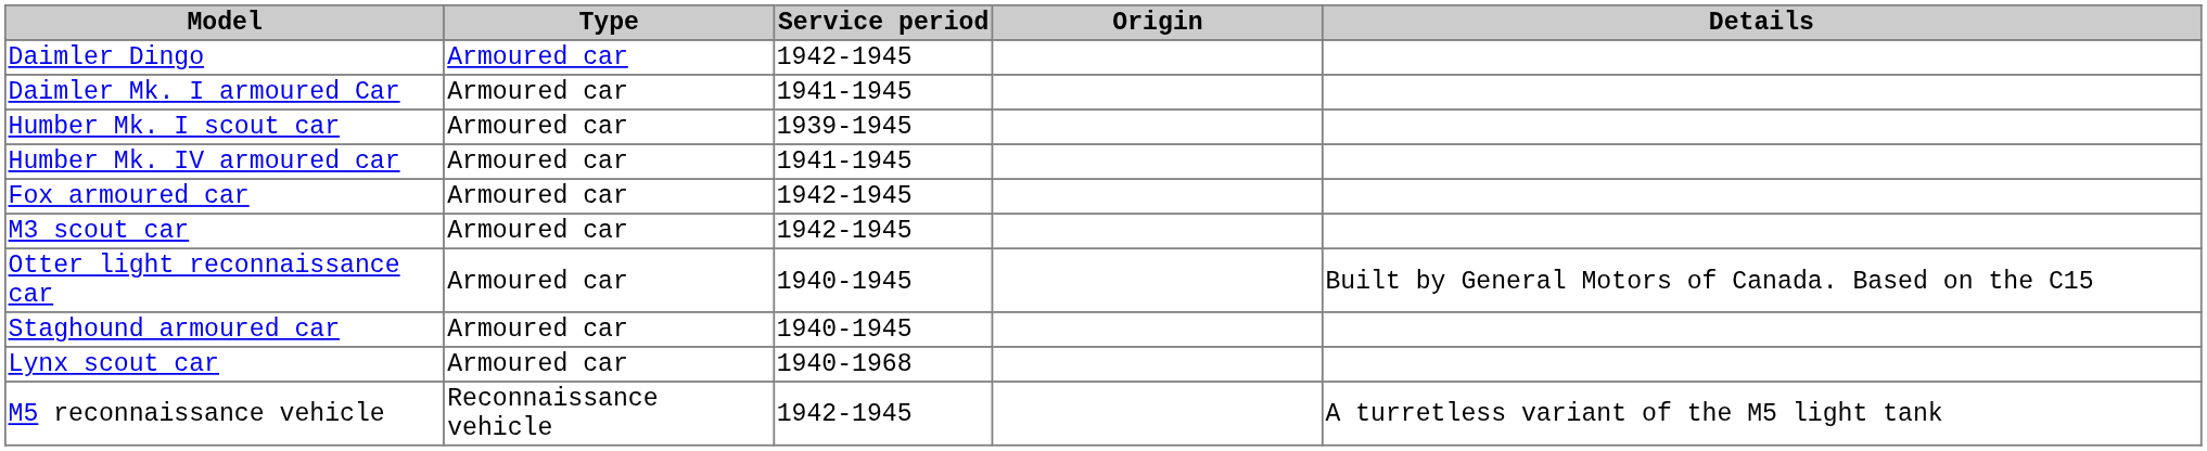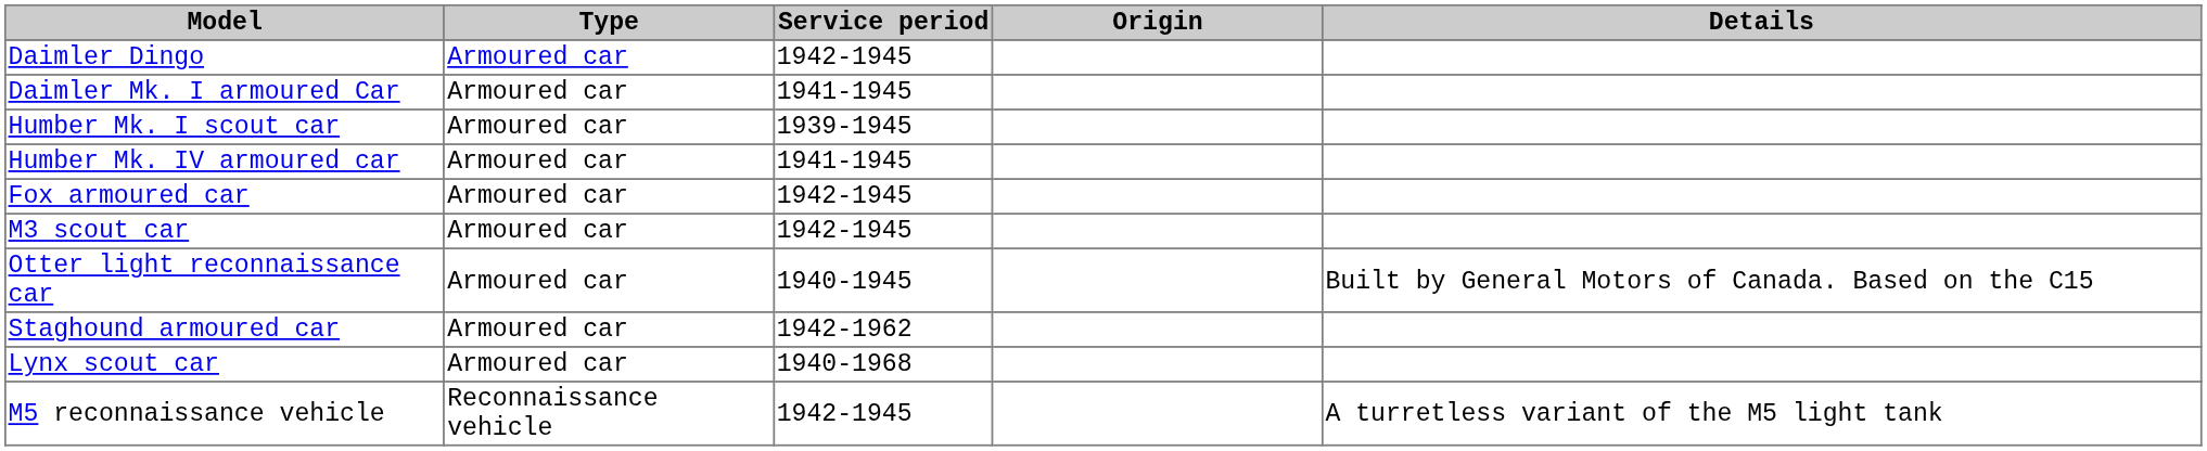Staghound armoured car | Service period: 1940-1945 -> 1942-1962
